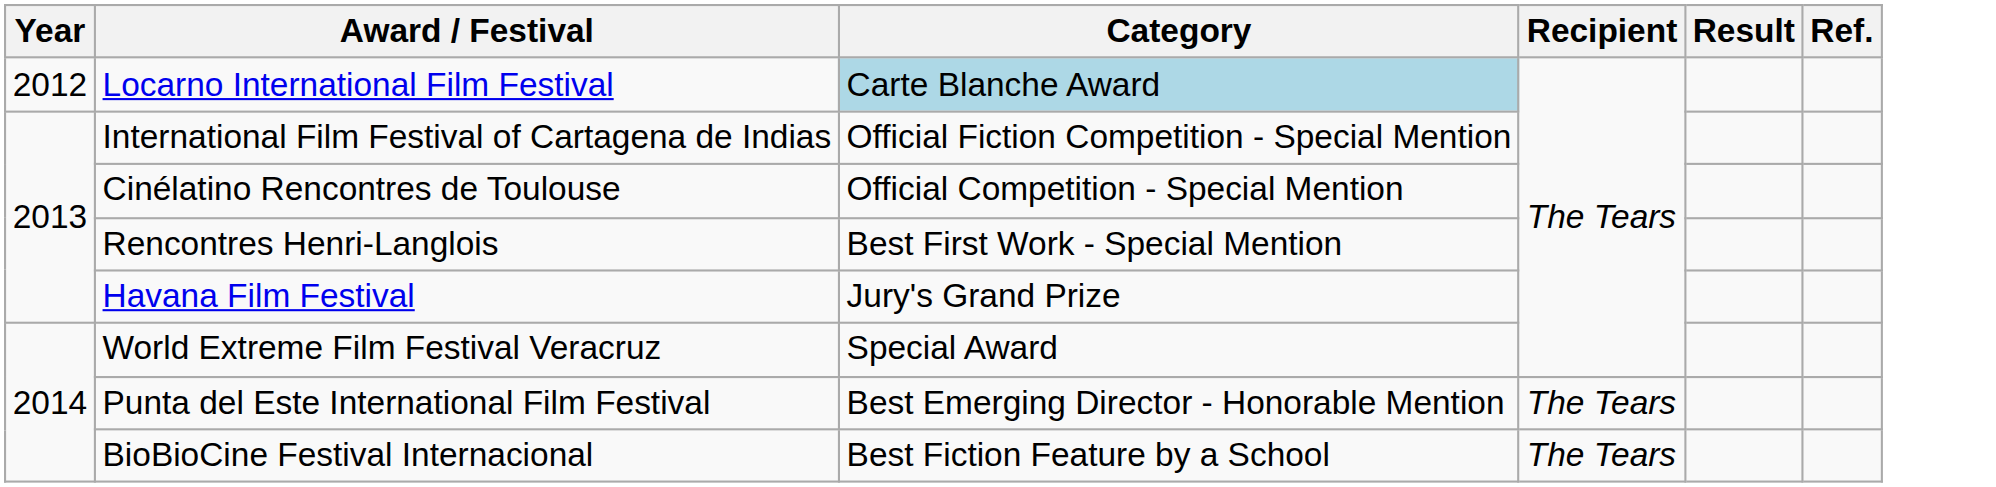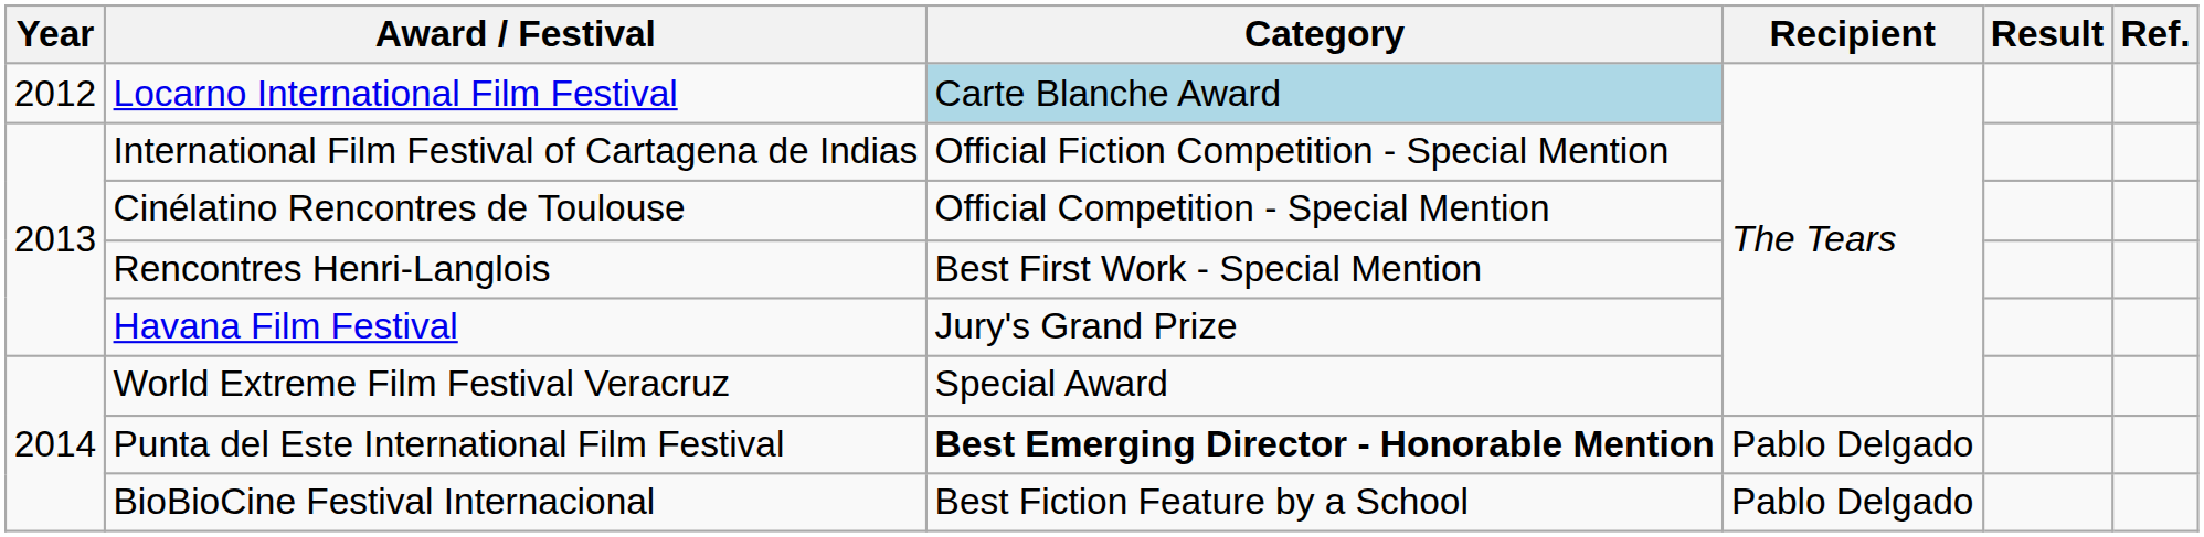Punta del Este International Film Festival | Category: normal -> bold
Punta del Este International Film Festival | Recipient: The Tears -> Pablo Delgado
BioBioCine Festival Internacional | Recipient: The Tears -> Pablo Delgado
